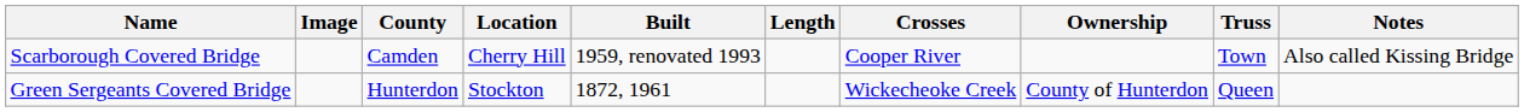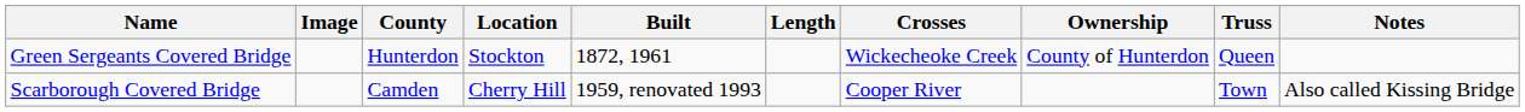rows swapped: Green Sergeants Covered Bridge <-> Scarborough Covered Bridge
